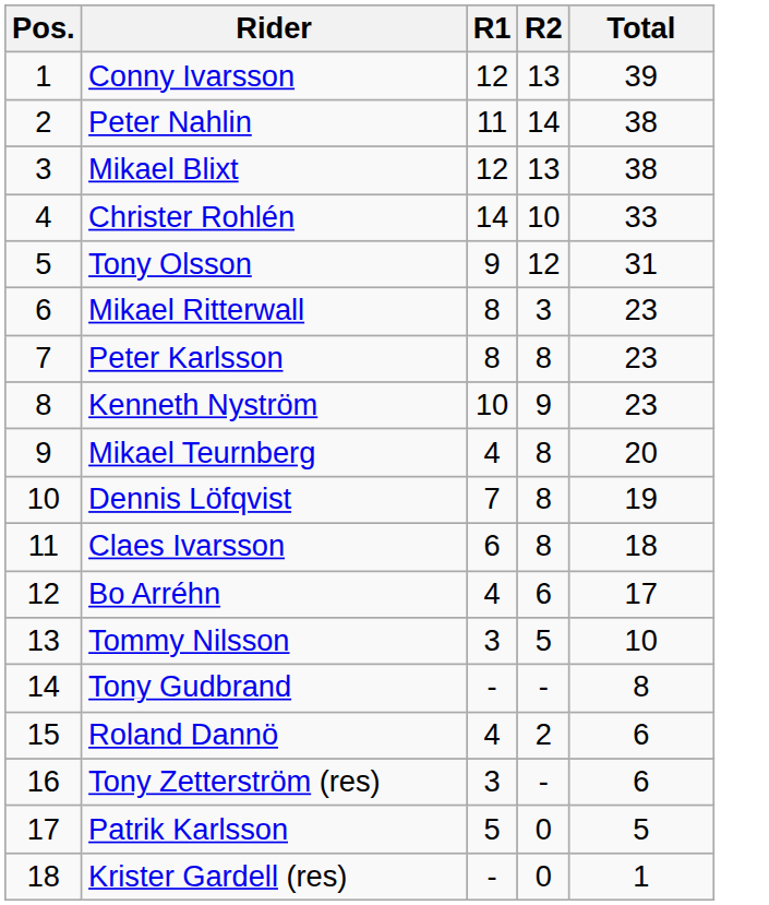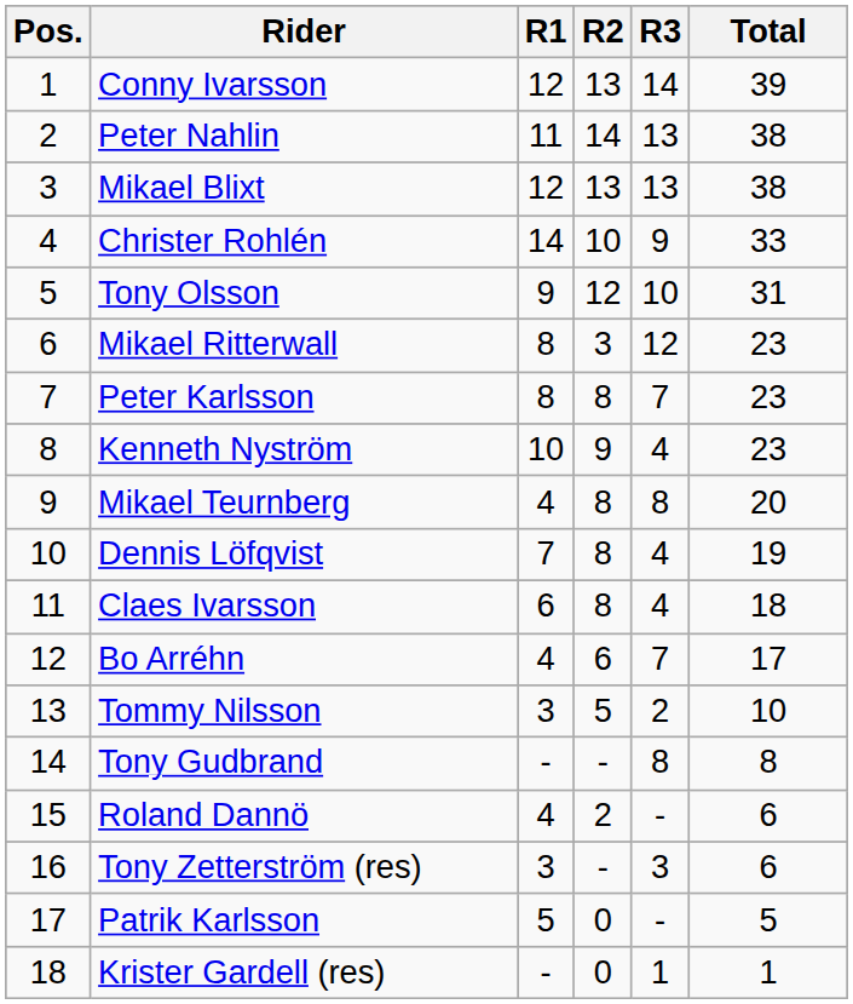+ column: R3 | 14 | 13 | 13 | 9 | 10 | 12 | 7 | 4 | 8 | 4 | 4 | 7 | 2 | 8 | - | 3 | - | 1
